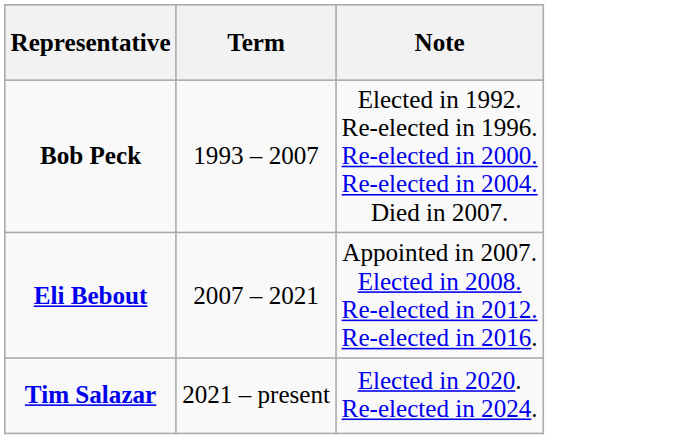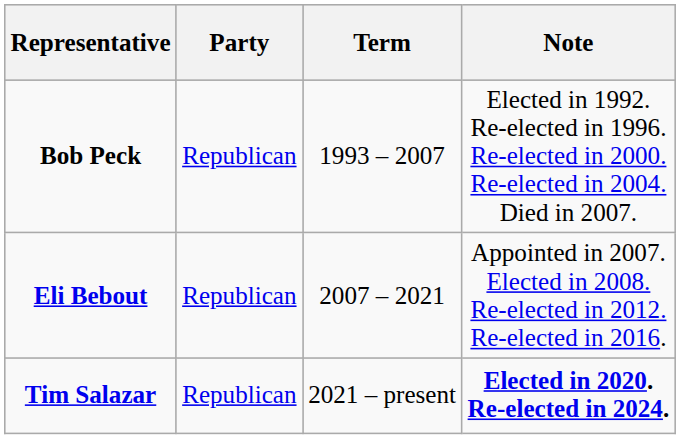+ column: Party | Republican | Republican | Republican
Tim Salazar | Note: normal -> bold
